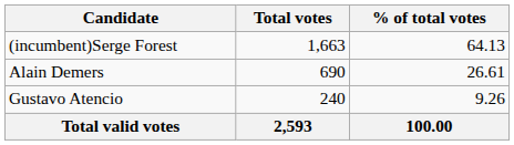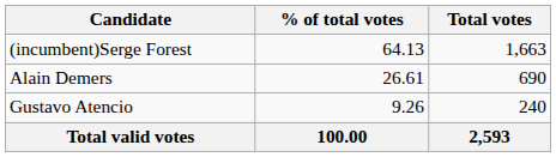columns swapped: Total votes <-> % of total votes
